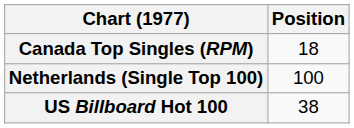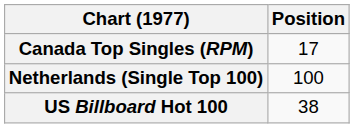Canada Top Singles (RPM) | Position: 18 -> 17
